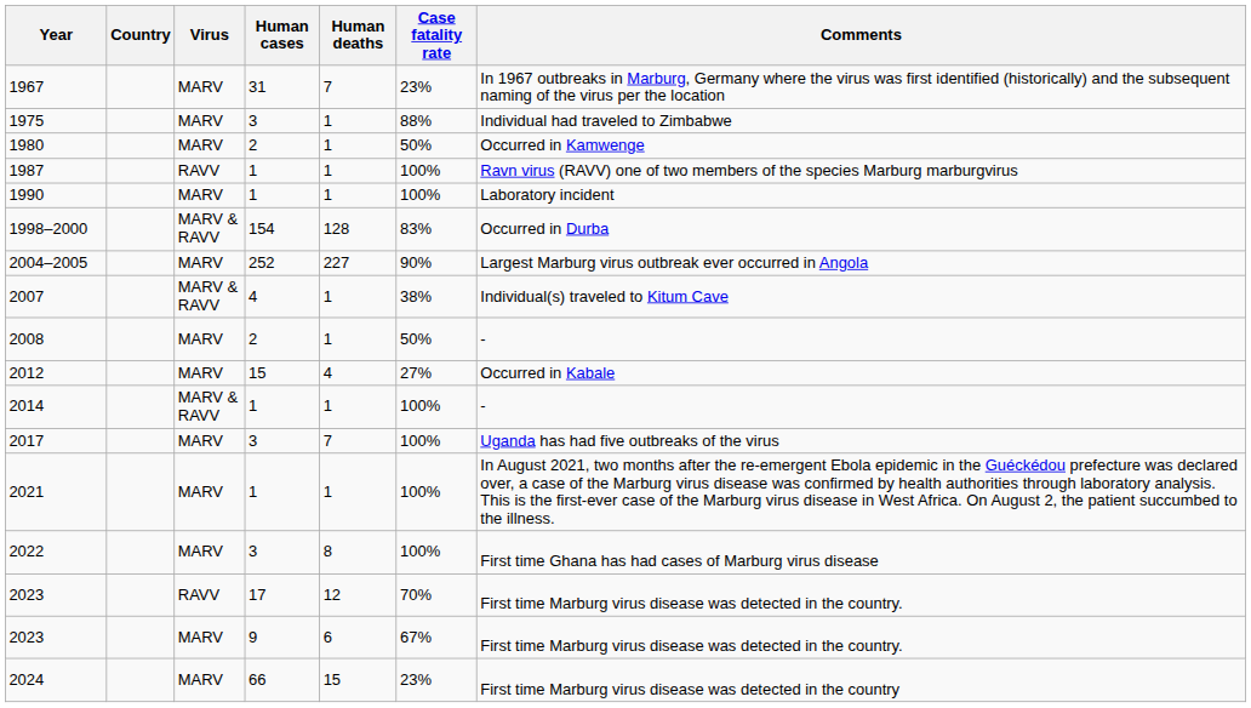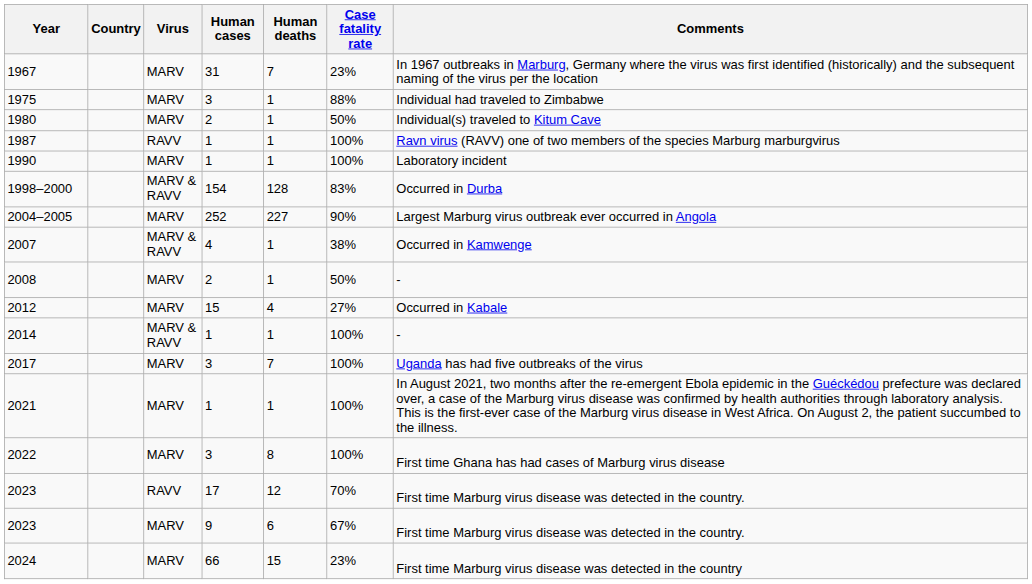1980 | Comments: Occurred in Kamwenge -> Individual(s) traveled to Kitum Cave
2007 | Comments: Individual(s) traveled to Kitum Cave -> Occurred in Kamwenge
